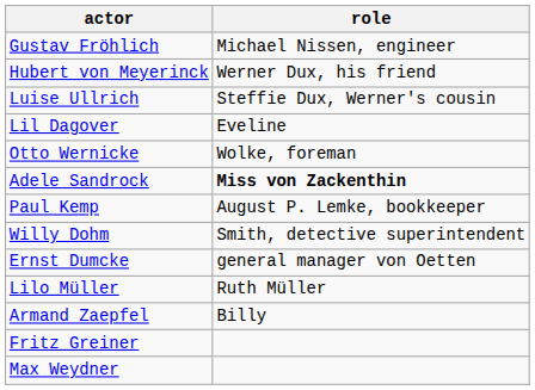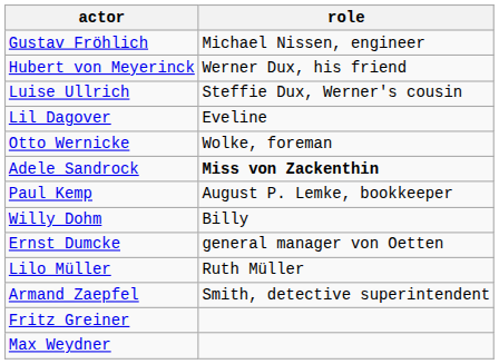Willy Dohm | role: Smith, detective superintendent -> Billy
Armand Zaepfel | role: Billy -> Smith, detective superintendent
